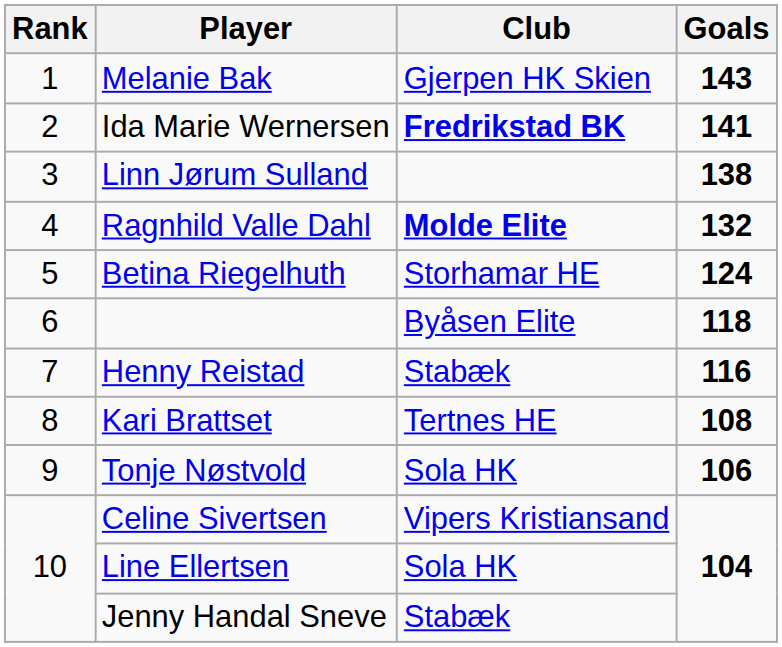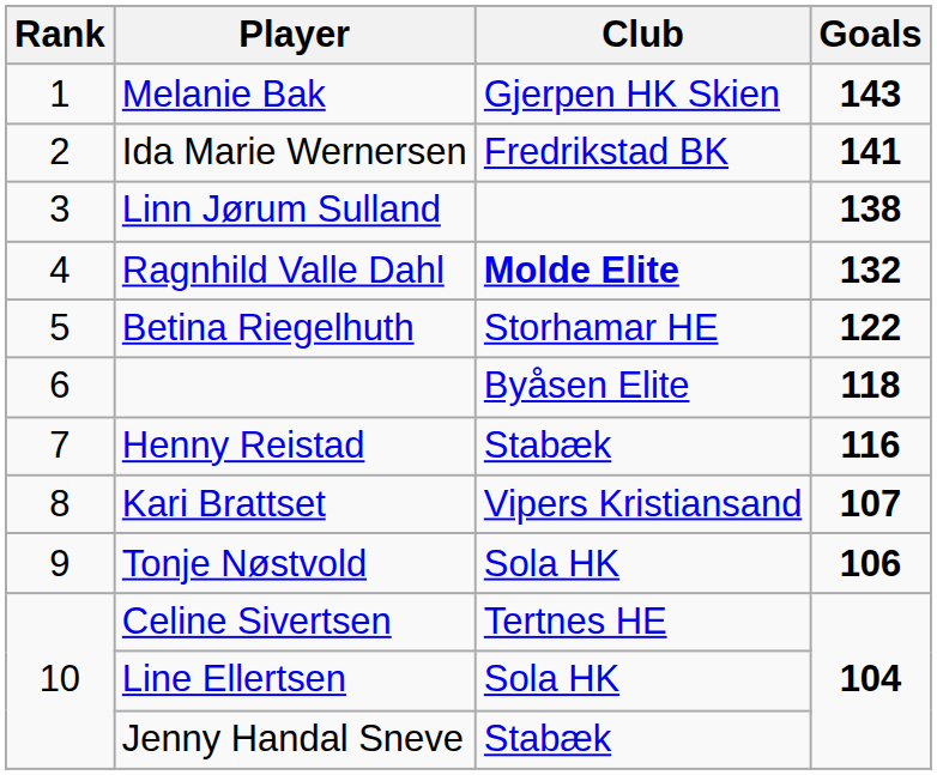Ida Marie Wernersen | Club: bold -> normal
Betina Riegelhuth | Goals: 124 -> 122
Kari Brattset | Club: Tertnes HE -> Vipers Kristiansand
Kari Brattset | Goals: 108 -> 107
Celine Sivertsen | Club: Vipers Kristiansand -> Tertnes HE
